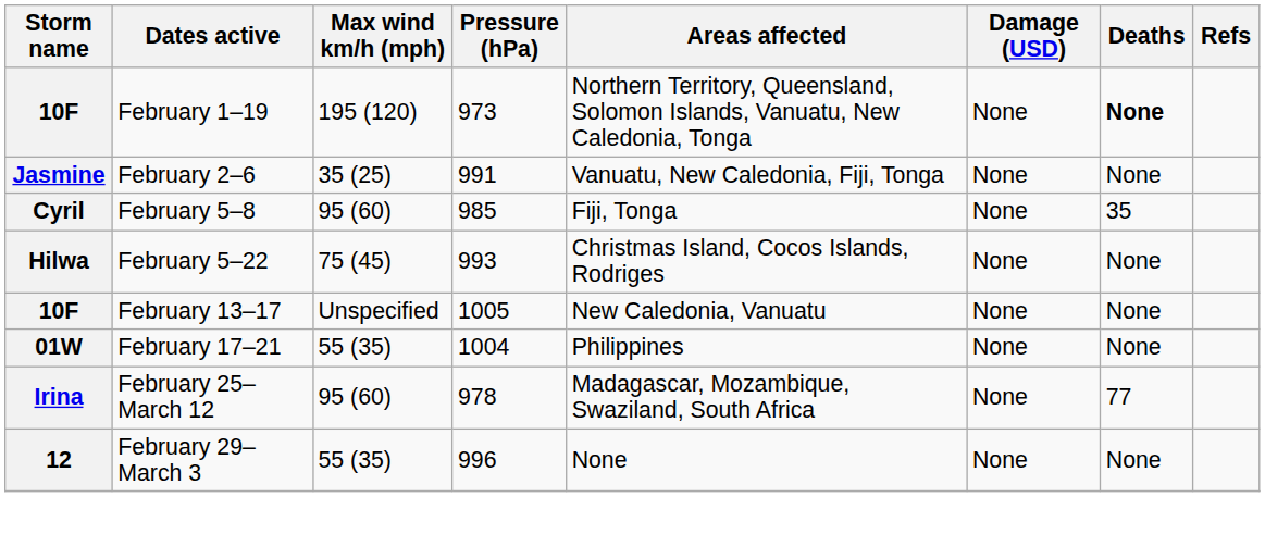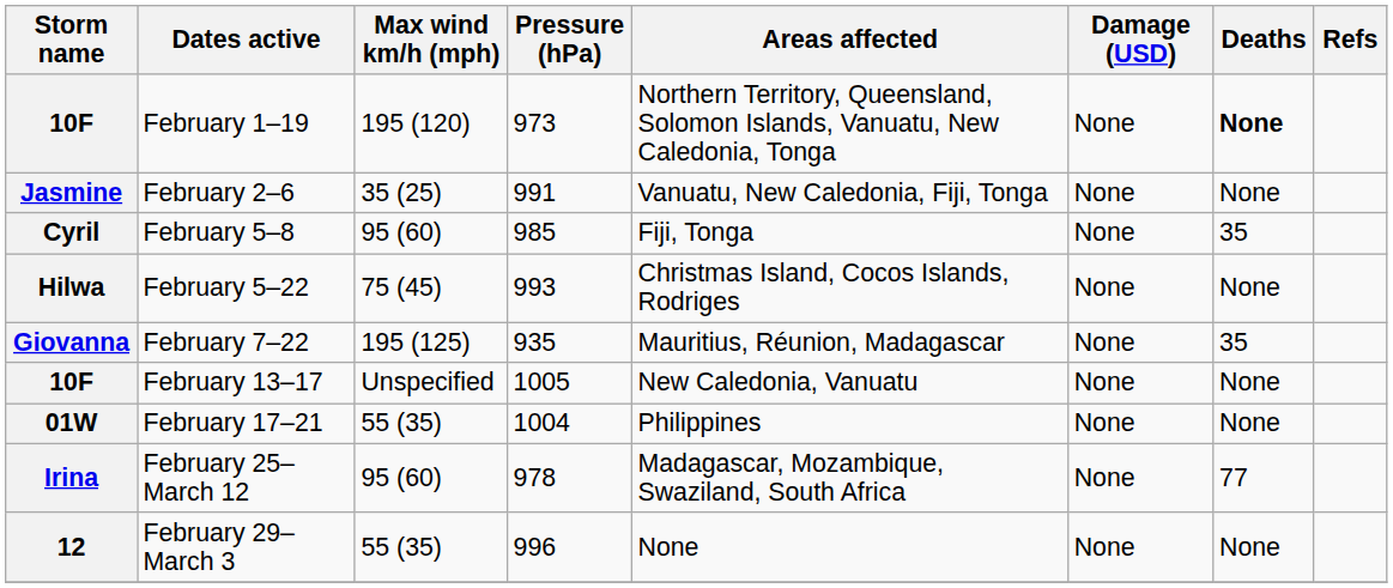+ row: Giovanna | February 7–22 | 195 (125) | 935 | Mauritius, Réunion, Madagascar | None | 35
